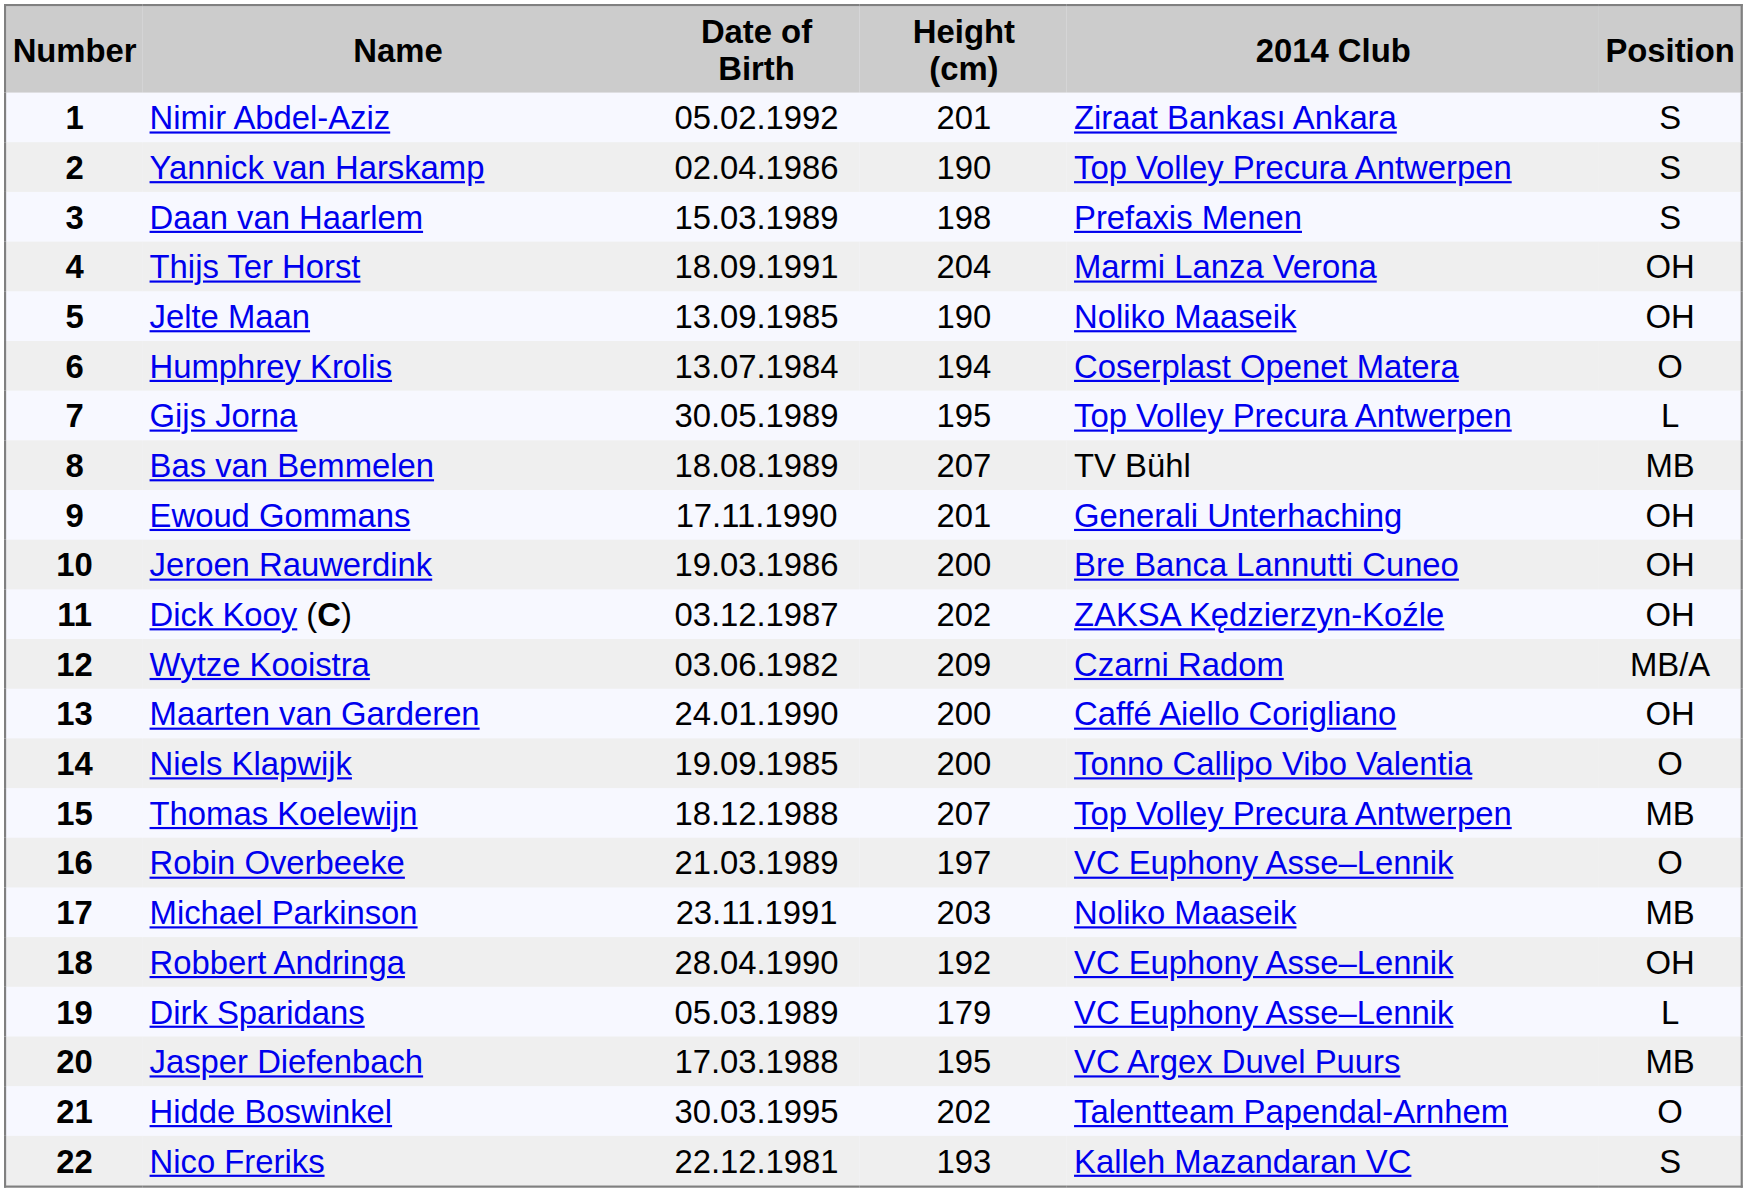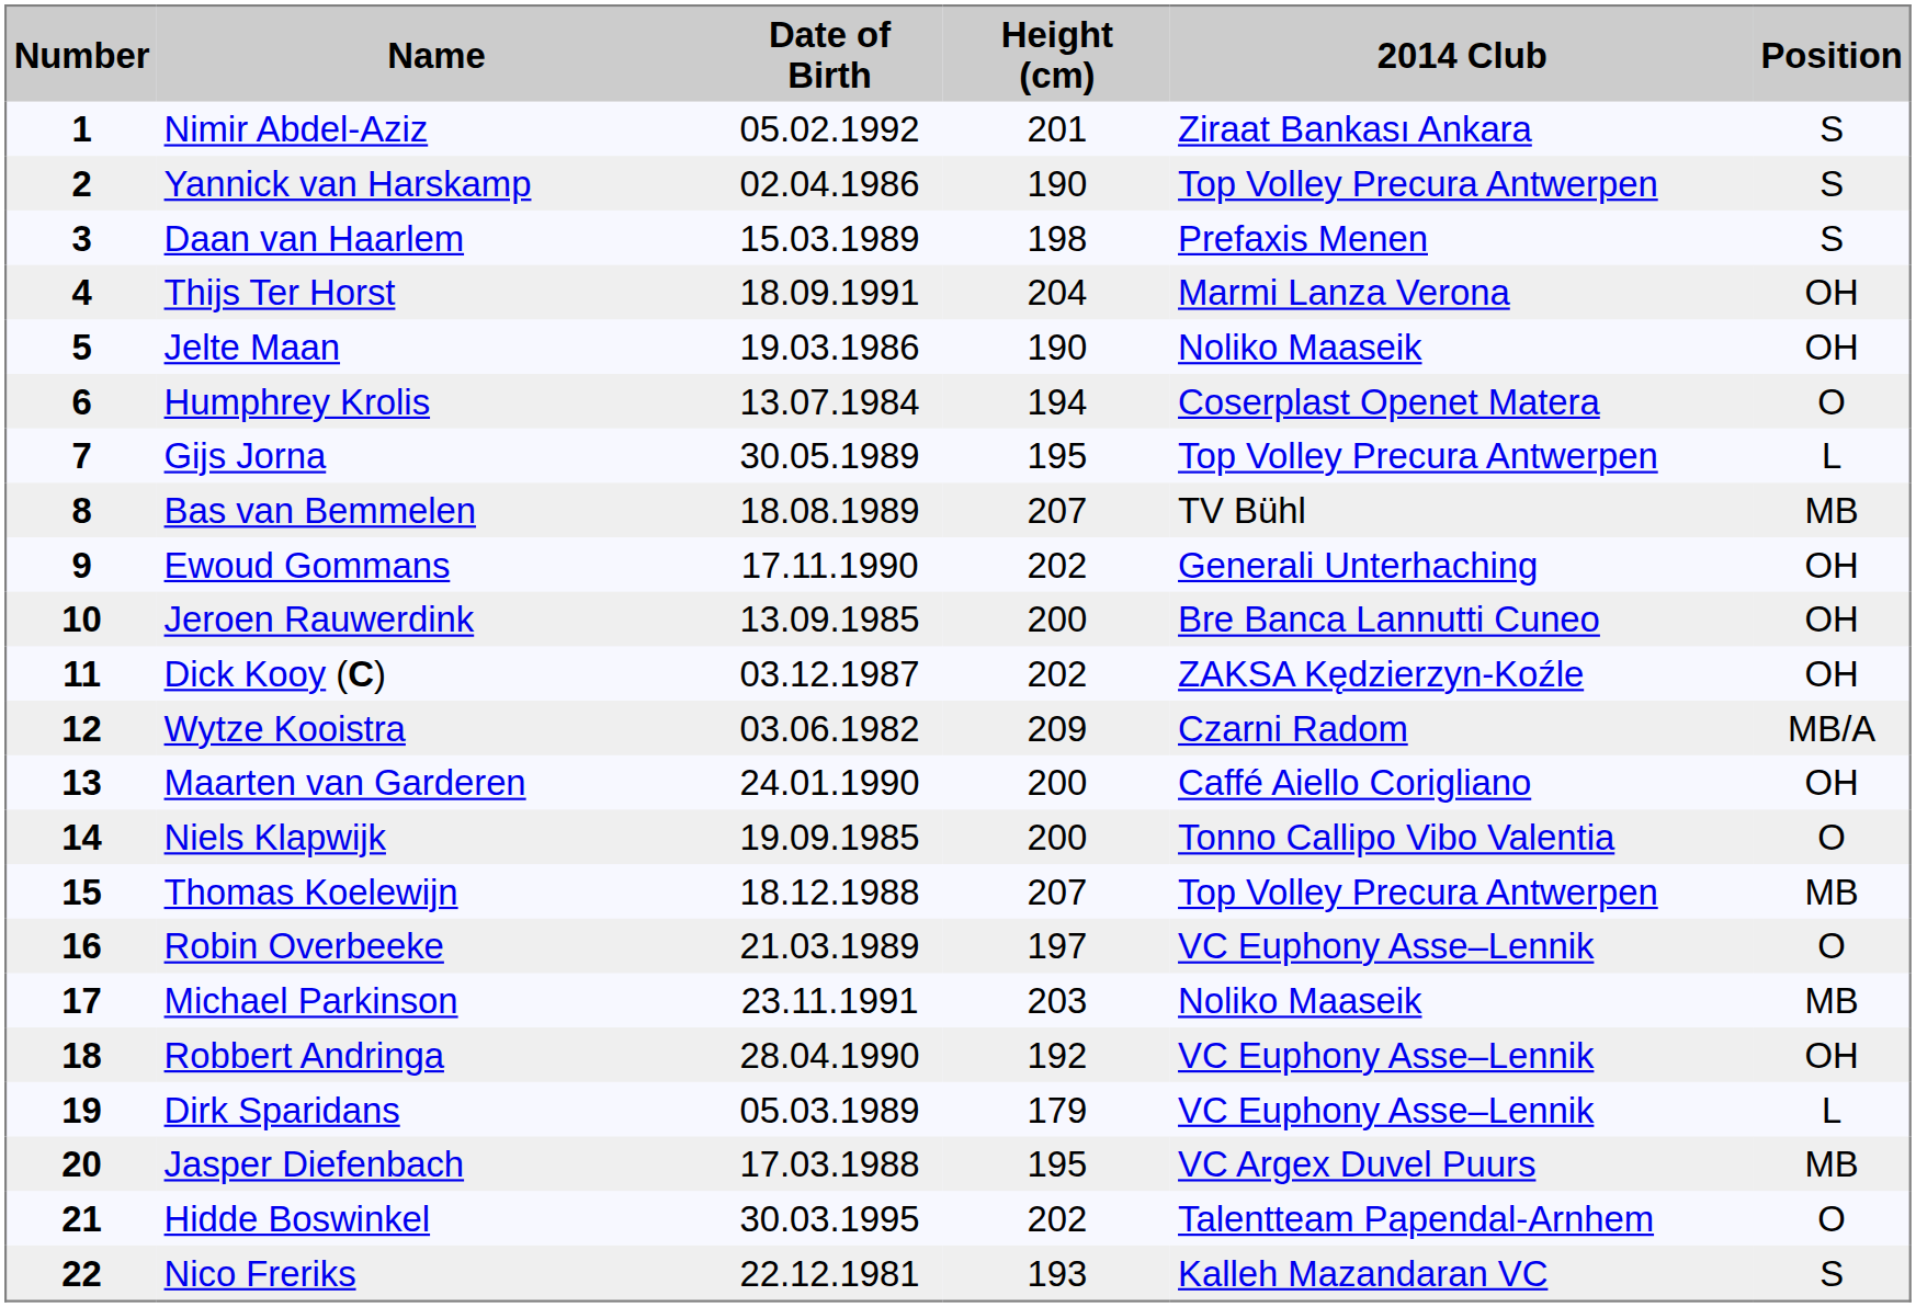Jelte Maan | Date of Birth: 13.09.1985 -> 19.03.1986
Ewoud Gommans | Height (cm): 201 -> 202
Jeroen Rauwerdink | Date of Birth: 19.03.1986 -> 13.09.1985
